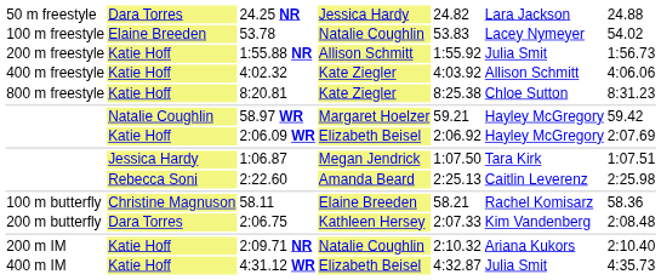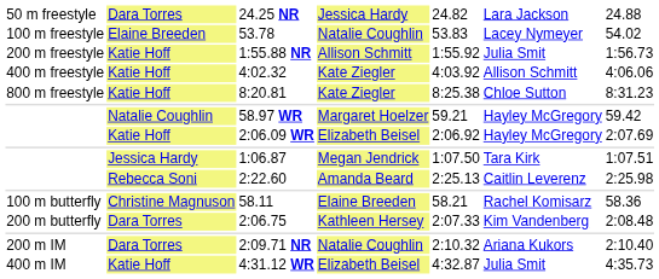2:09.71 NR | column 2: Katie Hoff -> Dara Torres
